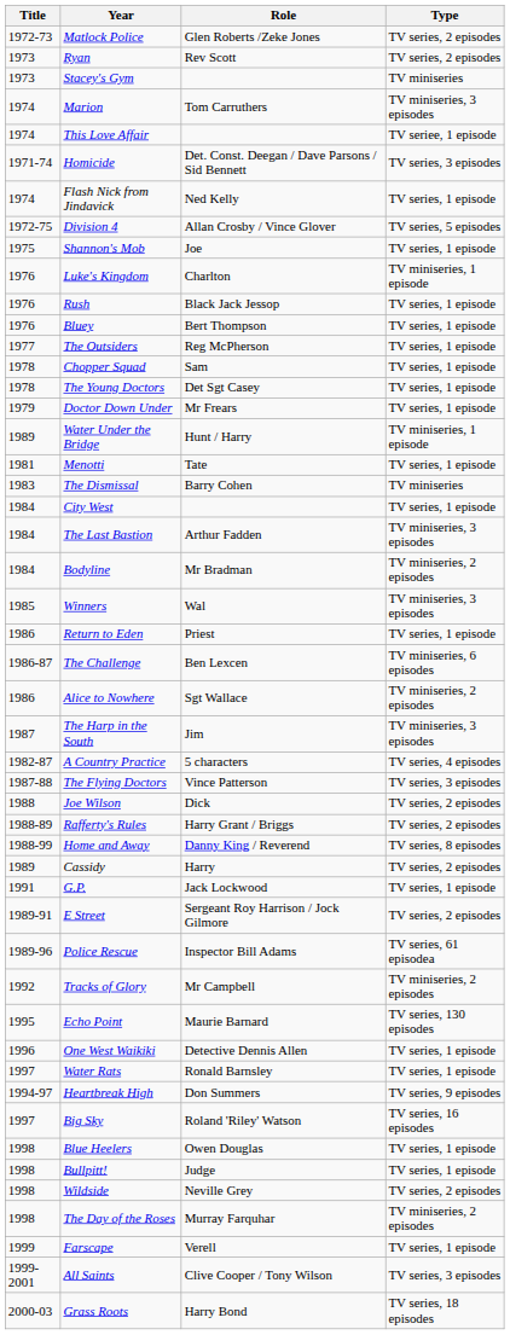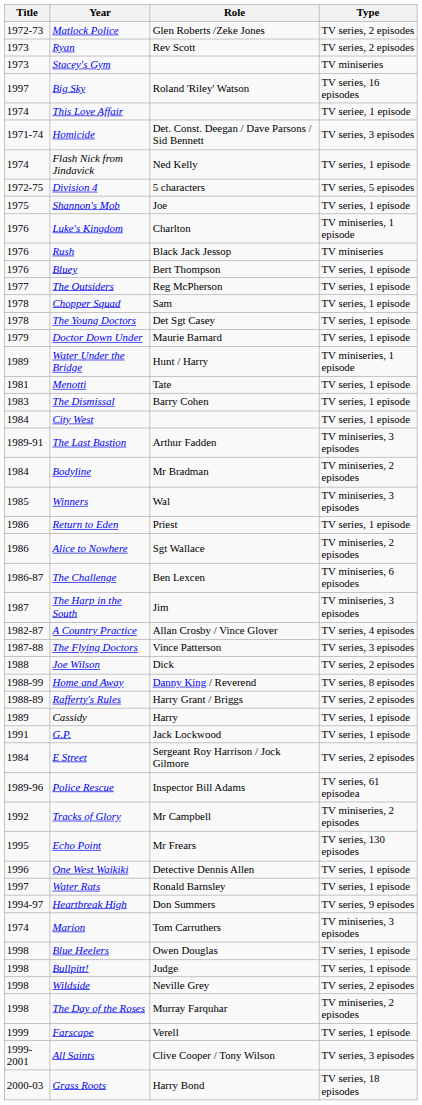rows swapped: Marion <-> Big Sky
Division 4 | Role: Allan Crosby / Vince Glover -> 5 characters
Rush | Type: TV series, 1 episode -> TV miniseries
Doctor Down Under | Role: Mr Frears -> Maurie Barnard
The Dismissal | Type: TV miniseries -> TV series, 1 episode
The Last Bastion | Title: 1984 -> 1989-91
rows swapped: Alice to Nowhere <-> The Challenge
A Country Practice | Role: 5 characters -> Allan Crosby / Vince Glover
rows swapped: Rafferty's Rules <-> Home and Away
Cassidy | Type: TV series, 2 episodes -> TV series, 1 episode
E Street | Title: 1989-91 -> 1984
Echo Point | Role: Maurie Barnard -> Mr Frears
